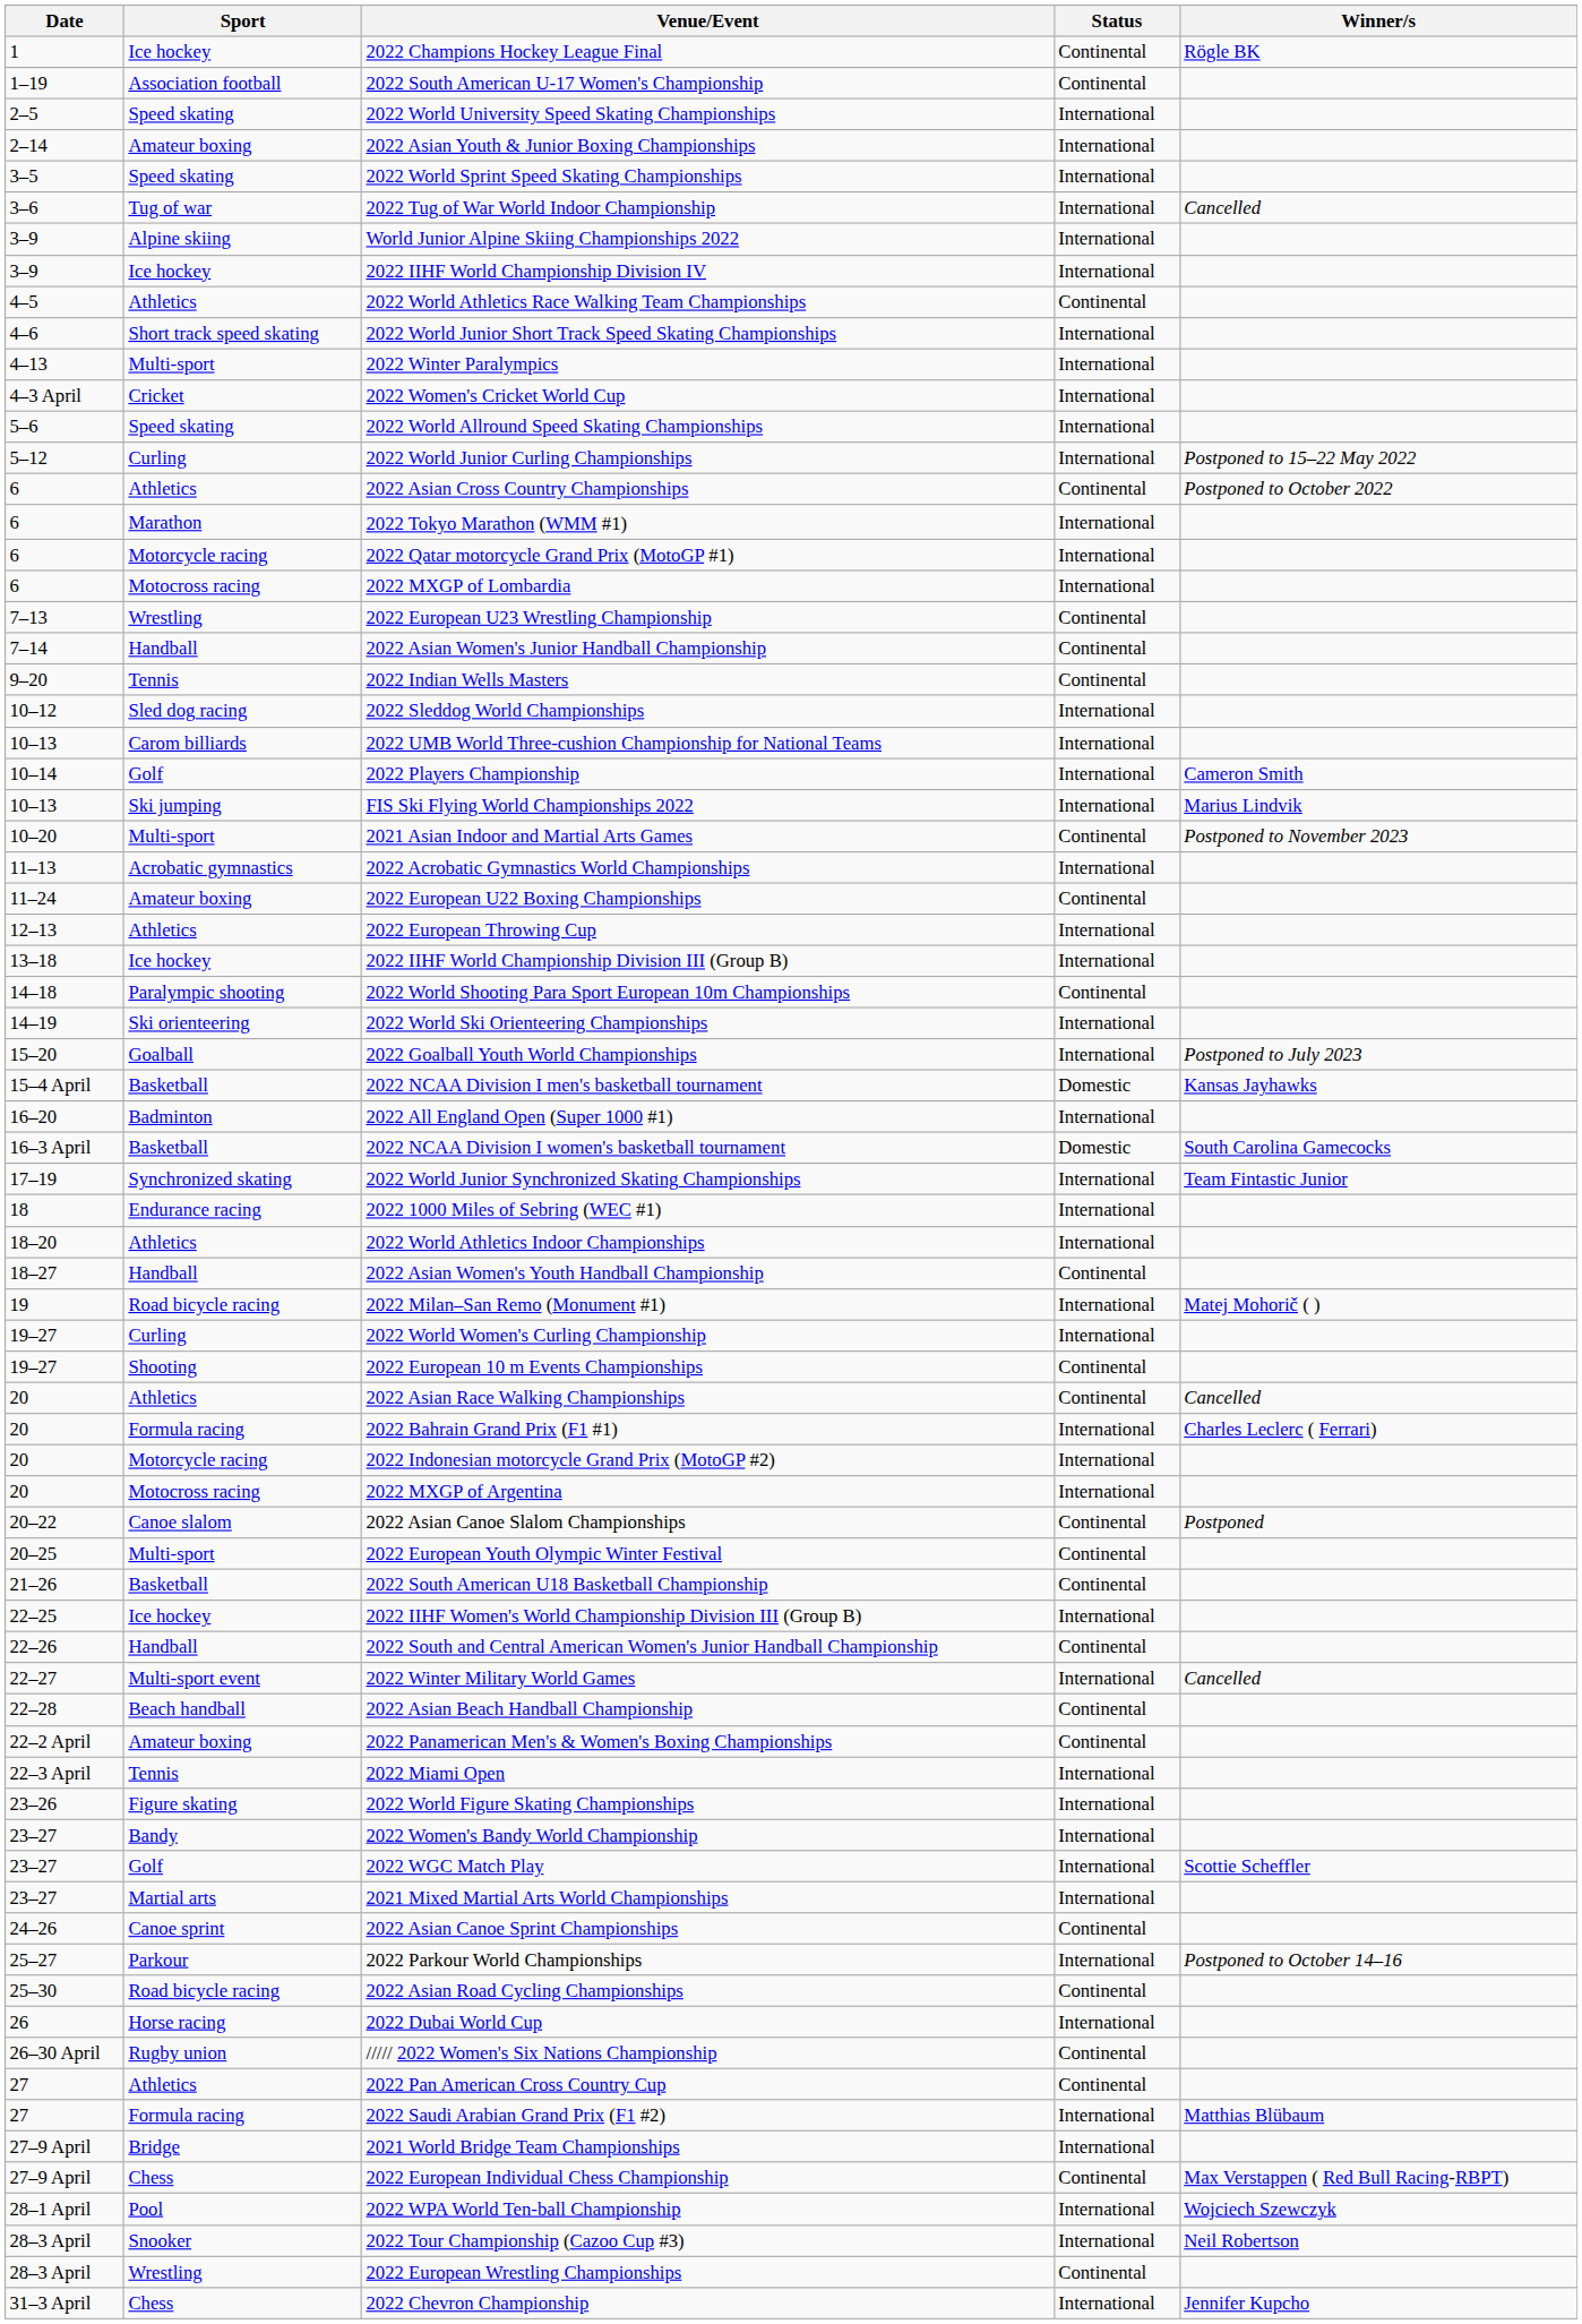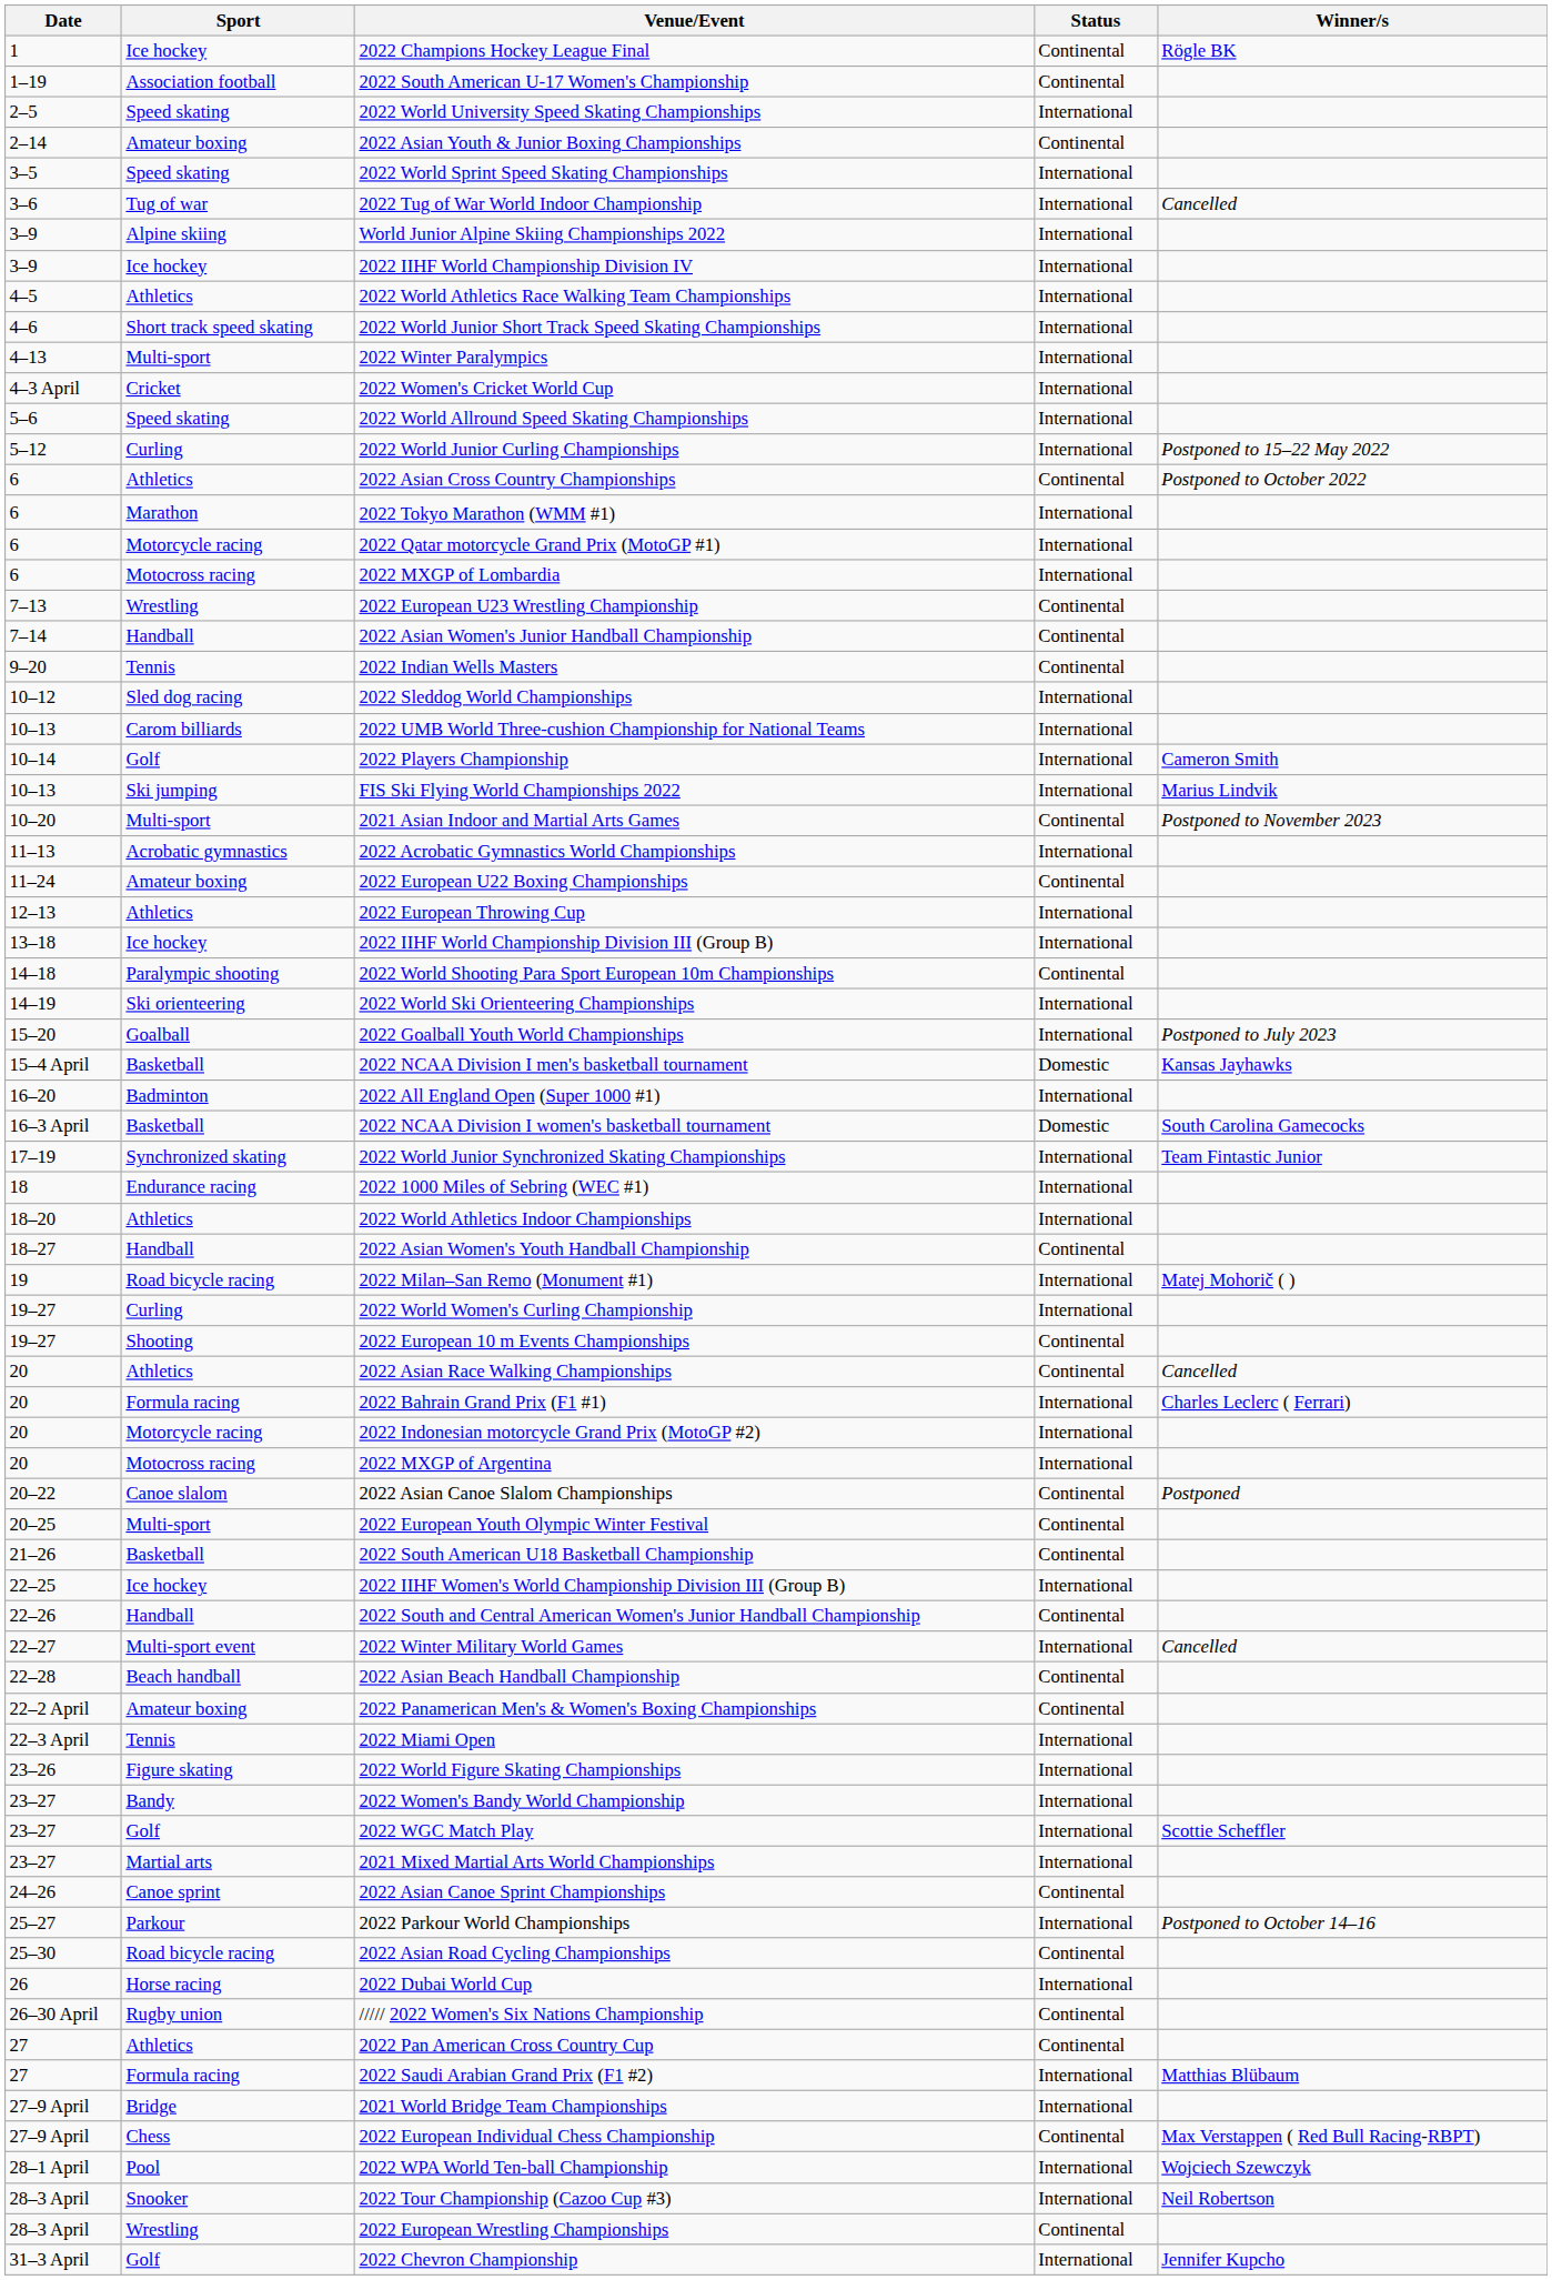2022 Asian Youth & Junior Boxing Championships | Status: International -> Continental
2022 World Athletics Race Walking Team Championships | Status: Continental -> International
2022 Chevron Championship | Sport: Chess -> Golf
